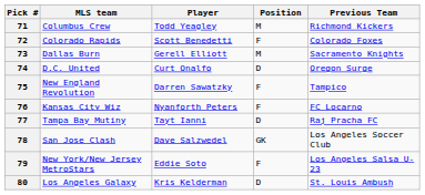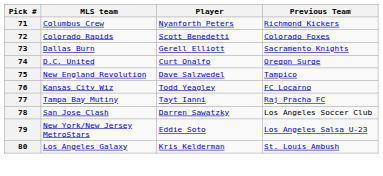- column: Position | M | F | M | D | F | F | D | GK | F | D
71 | Player: Todd Yeagley -> Nyanforth Peters
75 | Player: Darren Sawatzky -> Dave Salzwedel
76 | Player: Nyanforth Peters -> Todd Yeagley
78 | Player: Dave Salzwedel -> Darren Sawatzky
